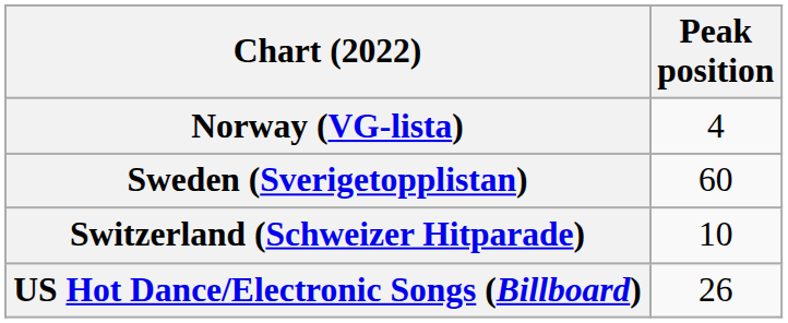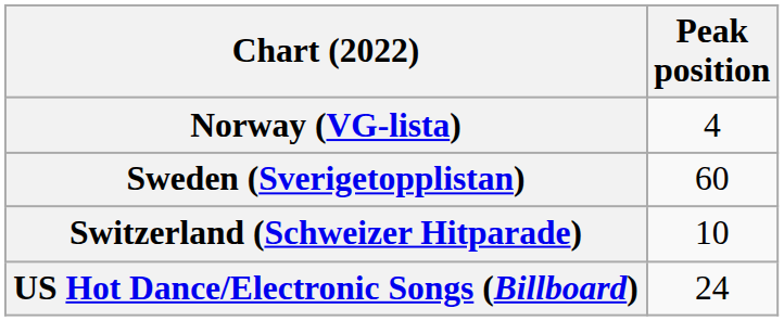US Hot Dance/Electronic Songs (Billboard) | Peak position: 26 -> 24
